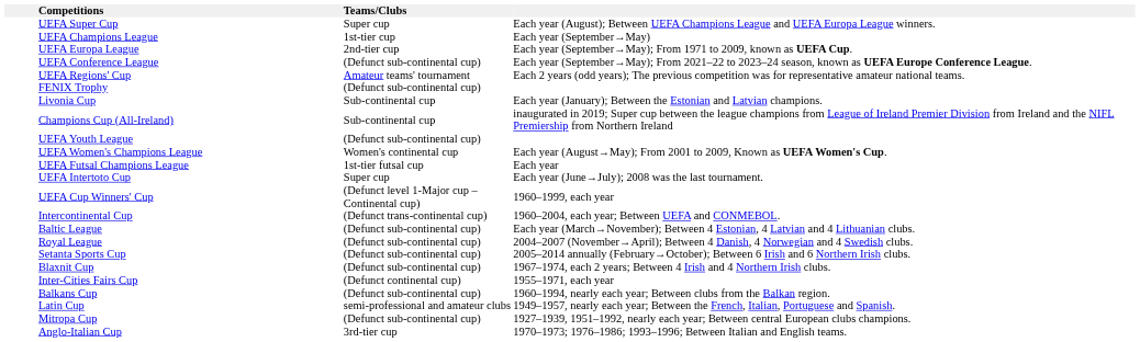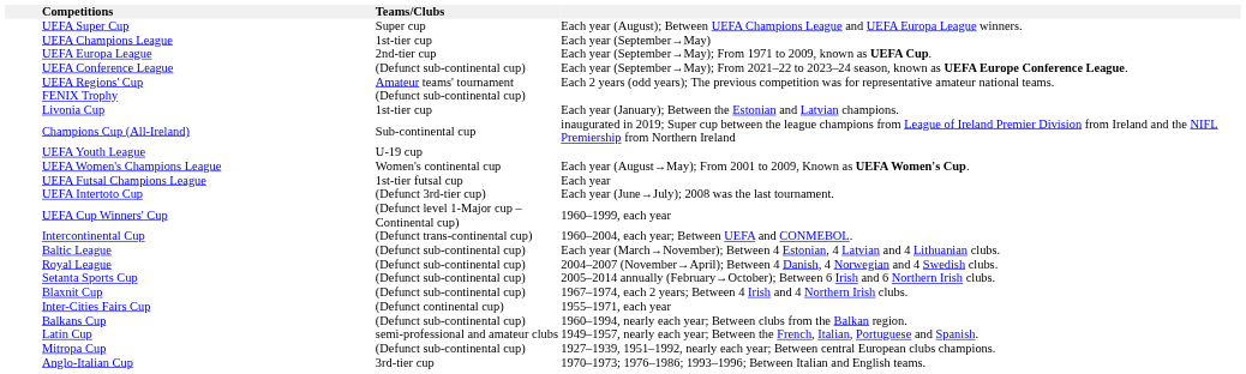Livonia Cup | Teams/Clubs: Sub-continental cup -> 1st-tier cup
UEFA Youth League | Teams/Clubs: (Defunct sub-continental cup) -> U-19 cup
UEFA Intertoto Cup | Teams/Clubs: Super cup -> (Defunct 3rd-tier cup)
